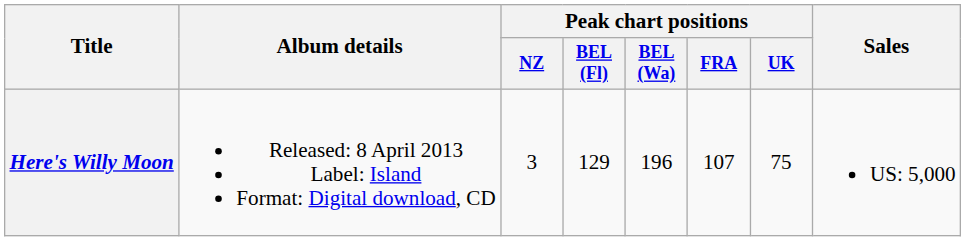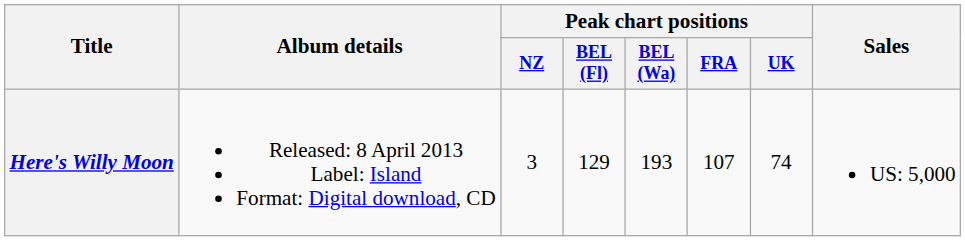Here's Willy Moon | Peak chart positions / BEL (Wa): 196 -> 193
Here's Willy Moon | Peak chart positions / UK: 75 -> 74
